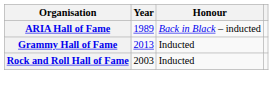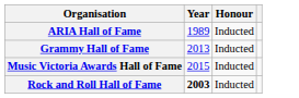ARIA Hall of Fame | Honour: Back in Black – inducted -> Inducted
+ row: Music Victoria Awards Hall of Fame | 2015 | Inducted
Rock and Roll Hall of Fame | Year: normal -> bold
